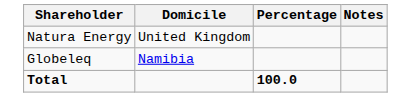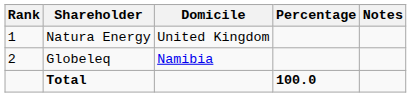+ column: Rank | 1 | 2
